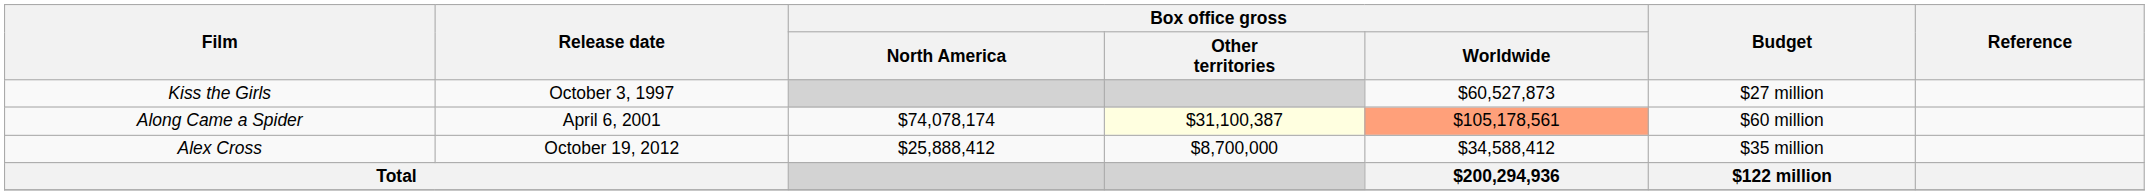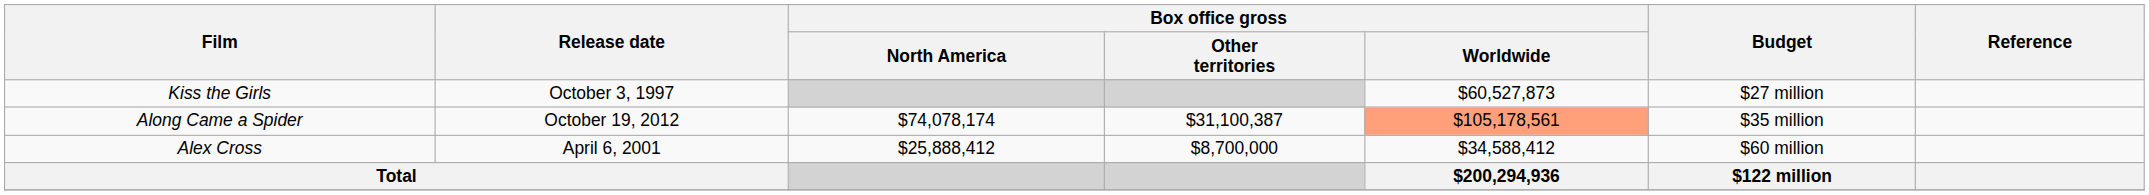Along Came a Spider | Release date: April 6, 2001 -> October 19, 2012
Along Came a Spider | Box office gross / Other territories: lightyellow background -> no background
Along Came a Spider | Budget: $60 million -> $35 million
Alex Cross | Release date: October 19, 2012 -> April 6, 2001
Alex Cross | Budget: $35 million -> $60 million
